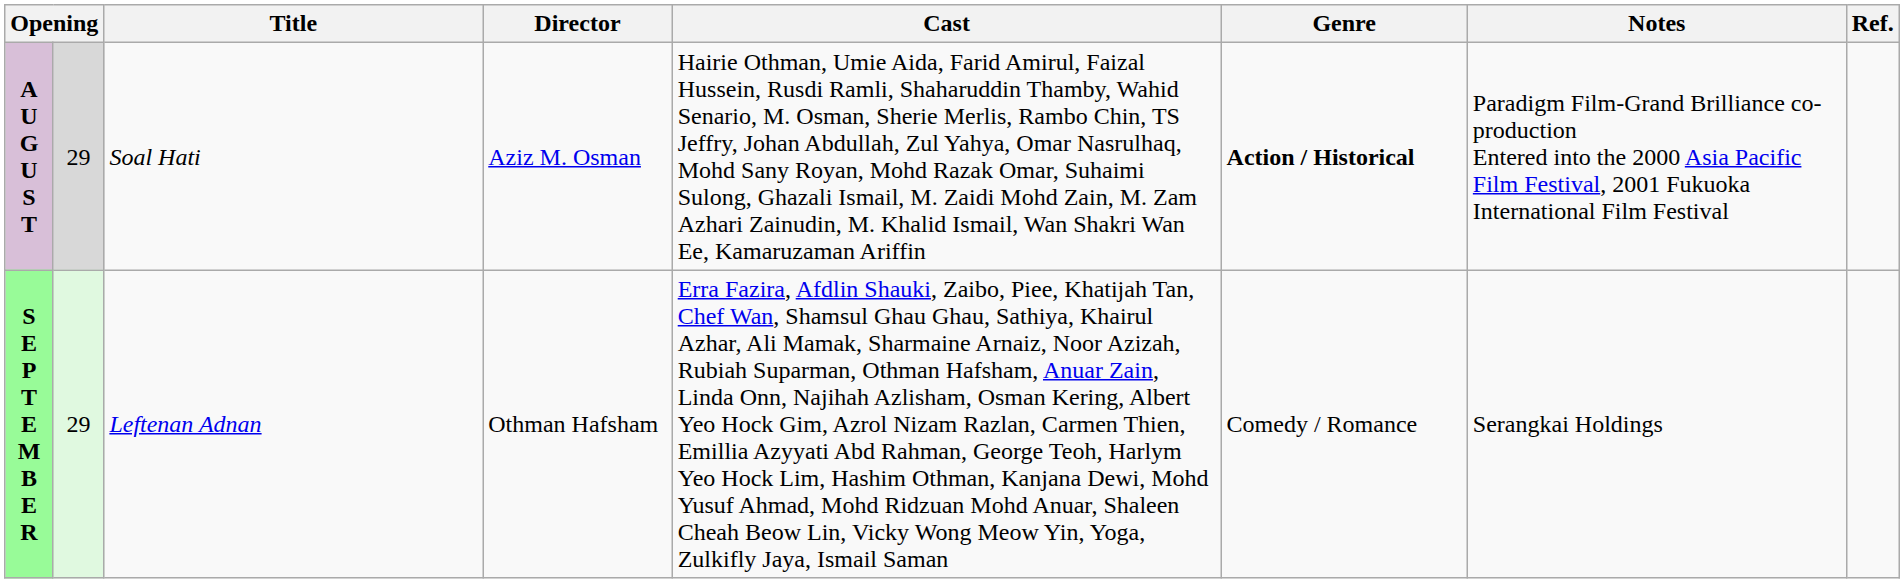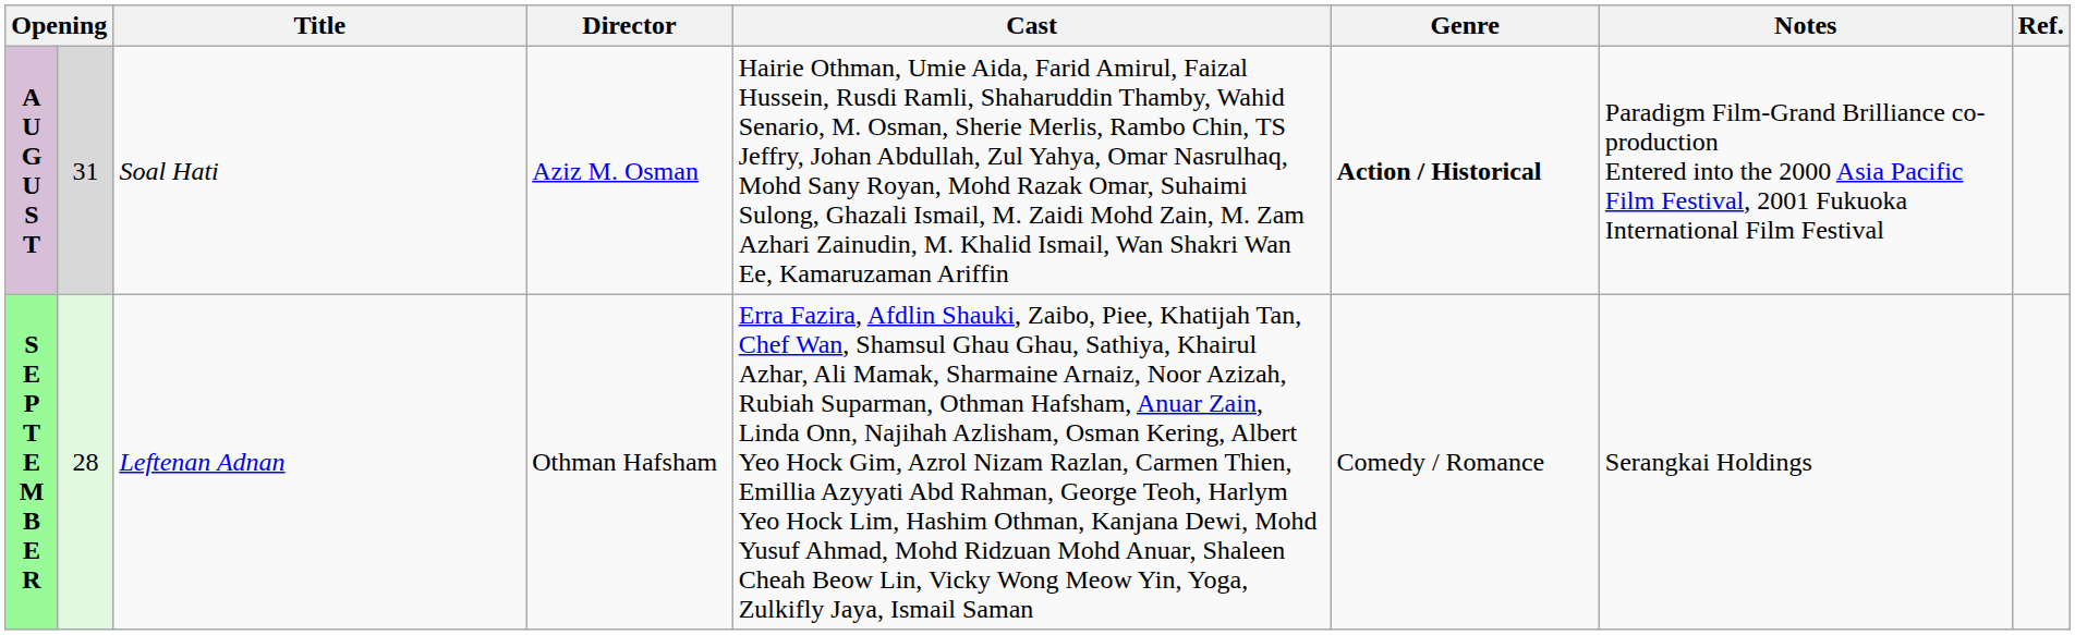A U G U S T | column 2: 29 -> 31
S E P T E M B E R | column 2: 29 -> 28
